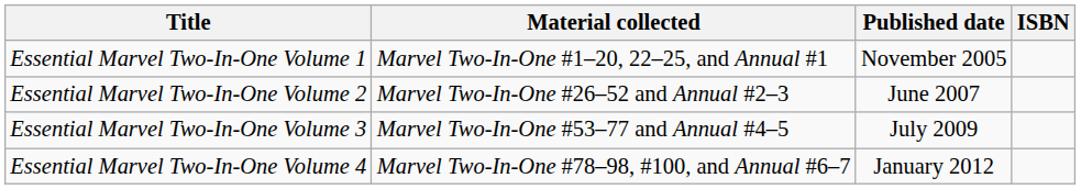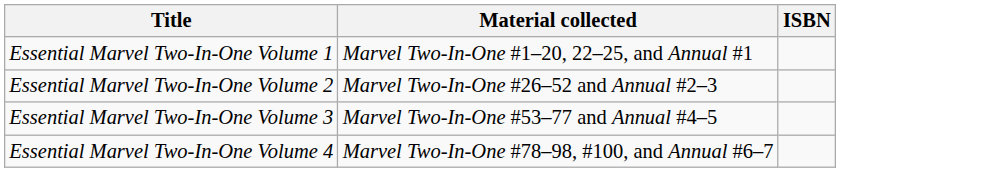- column: Published date | November 2005 | June 2007 | July 2009 | January 2012
